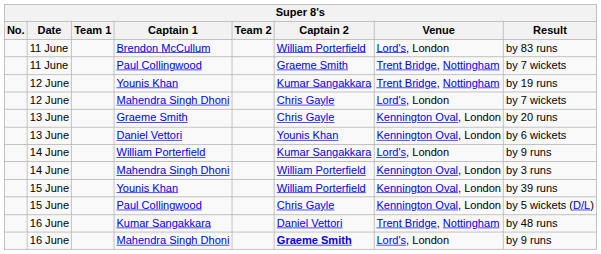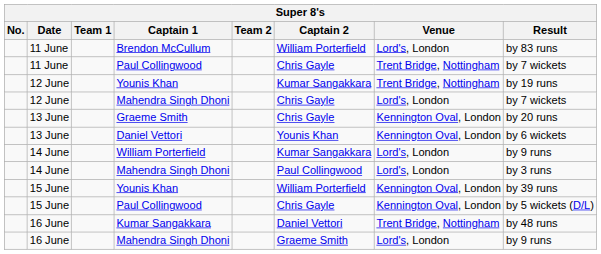11 June / Paul Collingwood | Captain 2: Graeme Smith -> Chris Gayle
14 June / Mahendra Singh Dhoni | Captain 2: William Porterfield -> Paul Collingwood
14 June / Mahendra Singh Dhoni | Venue: Kennington Oval, London -> Lord's, London
16 June / Mahendra Singh Dhoni | Captain 2: bold -> normal
